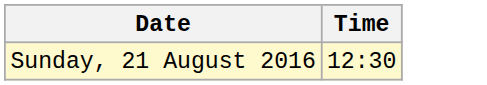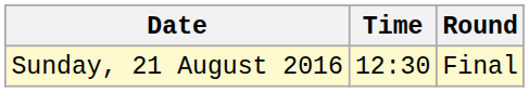+ column: Round | Final
